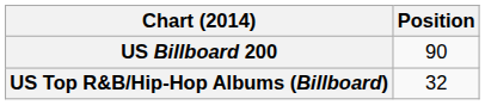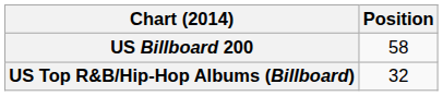US Billboard 200 | Position: 90 -> 58
